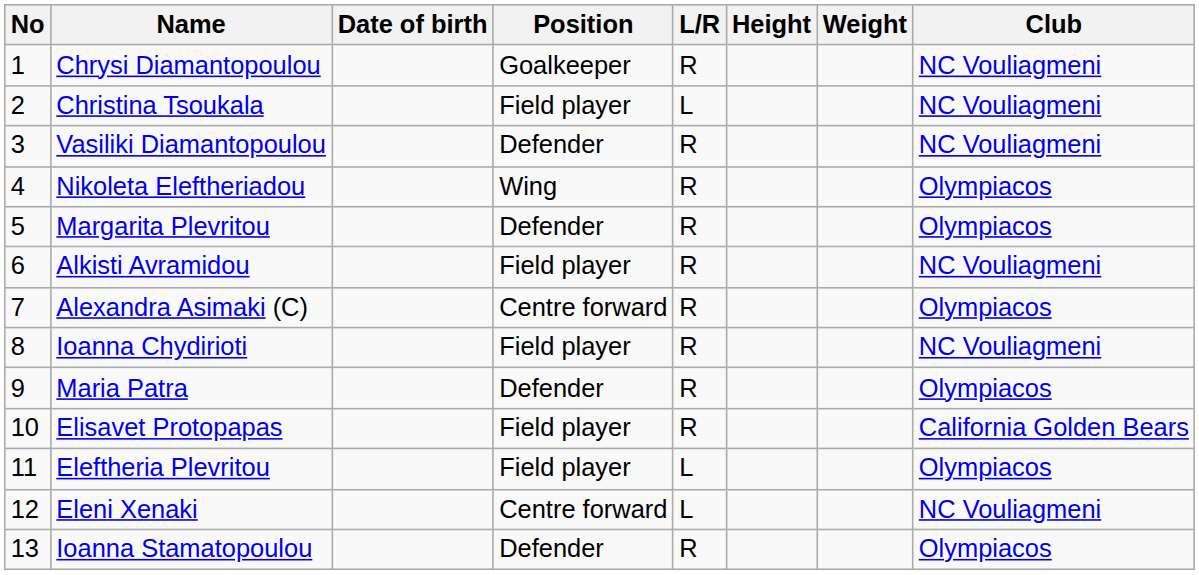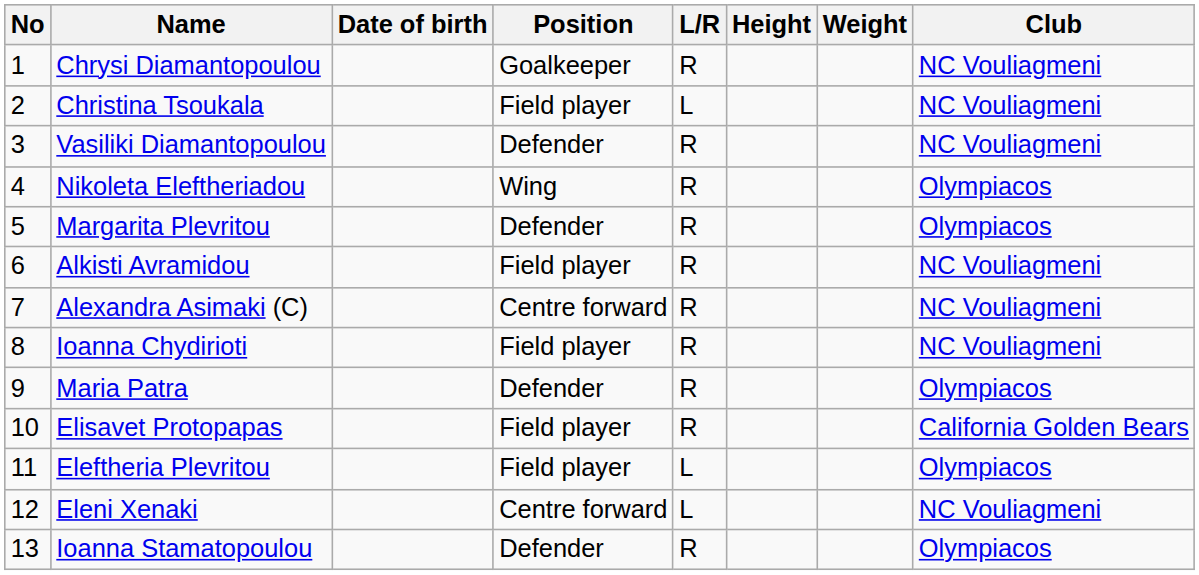Alexandra Asimaki (C) | Club: Olympiacos -> NC Vouliagmeni
